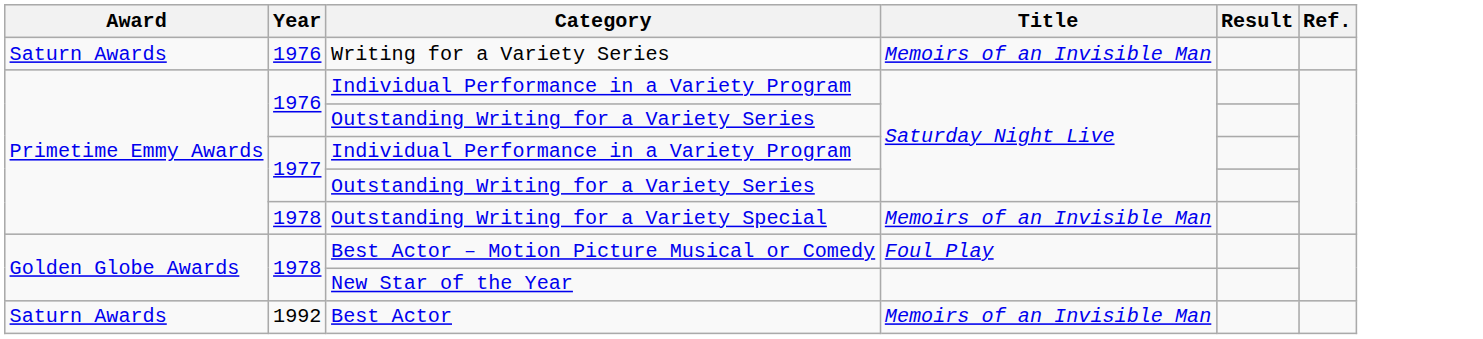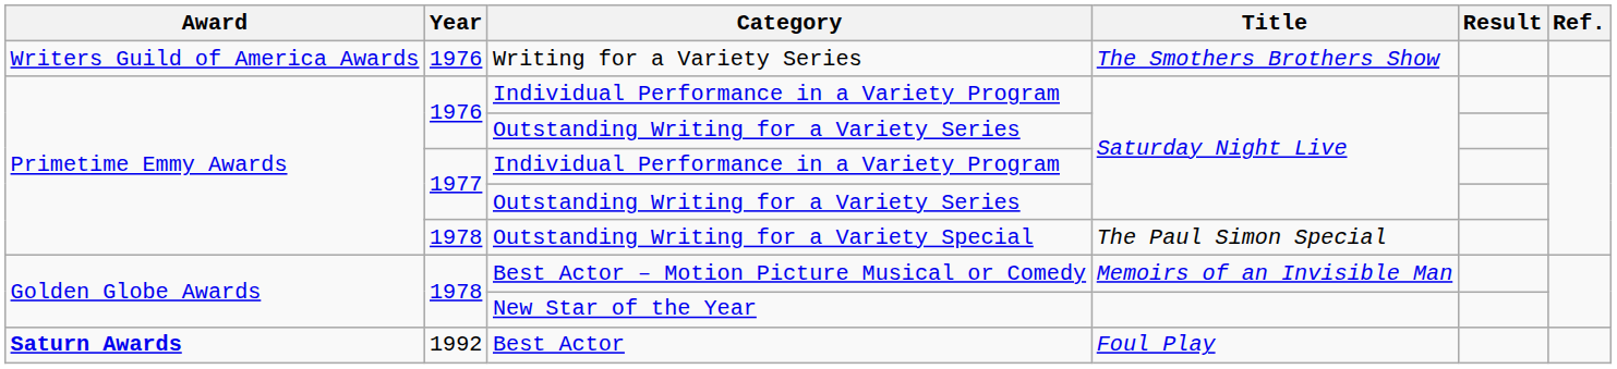Writing for a Variety Series | Award: Saturn Awards -> Writers Guild of America Awards
Writing for a Variety Series | Title: Memoirs of an Invisible Man -> The Smothers Brothers Show
Outstanding Writing for a Variety Special | Title: Memoirs of an Invisible Man -> The Paul Simon Special
Best Actor – Motion Picture Musical or Comedy | Title: Foul Play -> Memoirs of an Invisible Man
Best Actor | Award: normal -> bold
Best Actor | Title: Memoirs of an Invisible Man -> Foul Play
